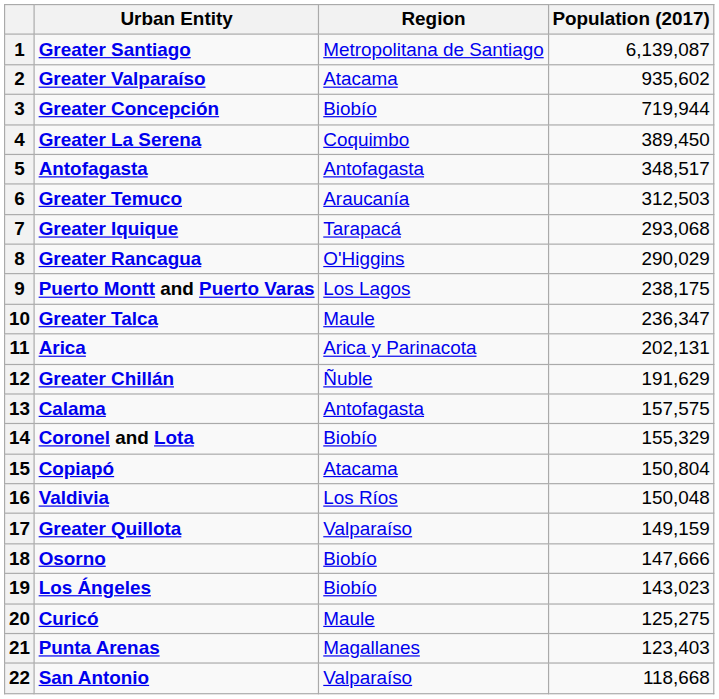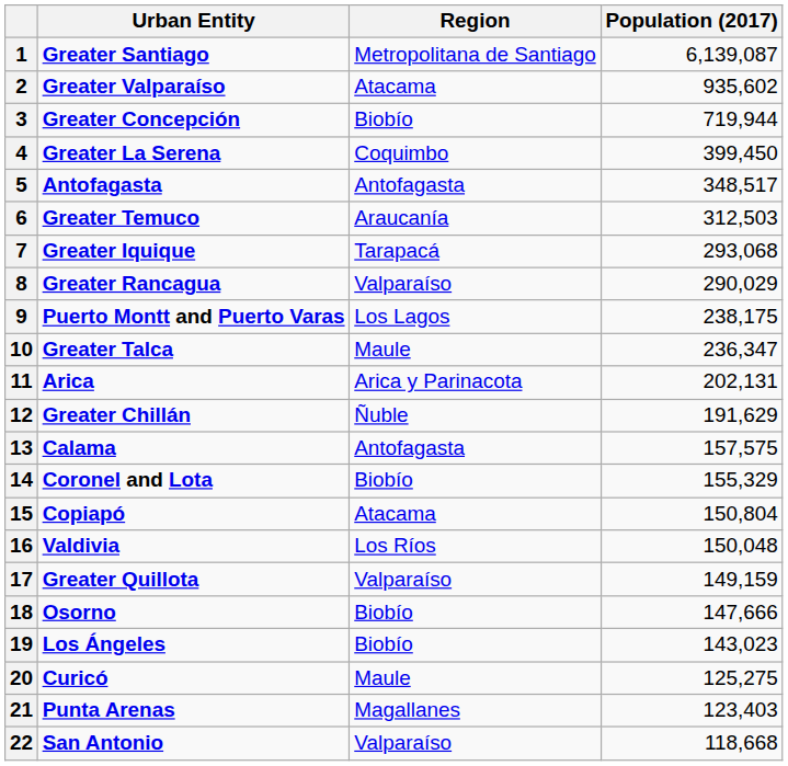4 | Population (2017): 389,450 -> 399,450
8 | Region: O'Higgins -> Valparaíso
